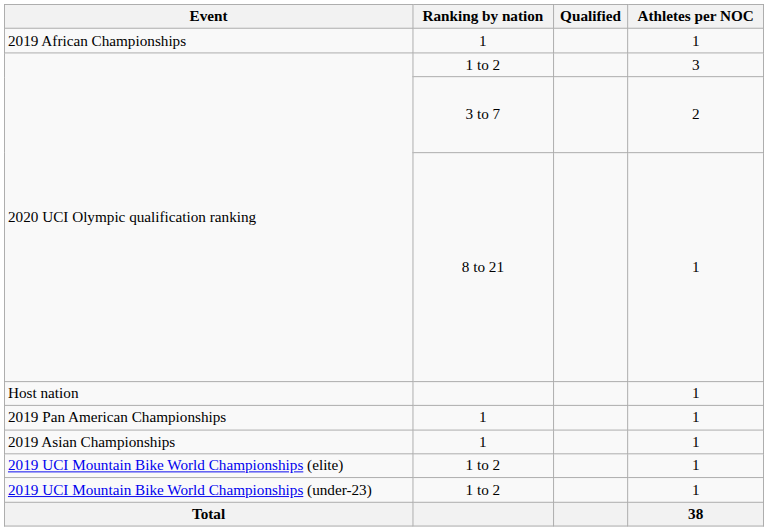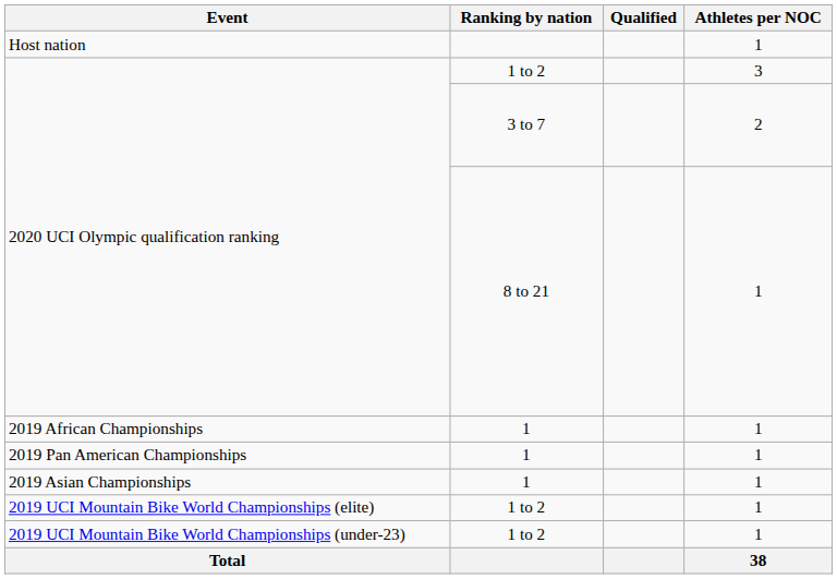rows swapped: Host nation <-> 2019 African Championships
